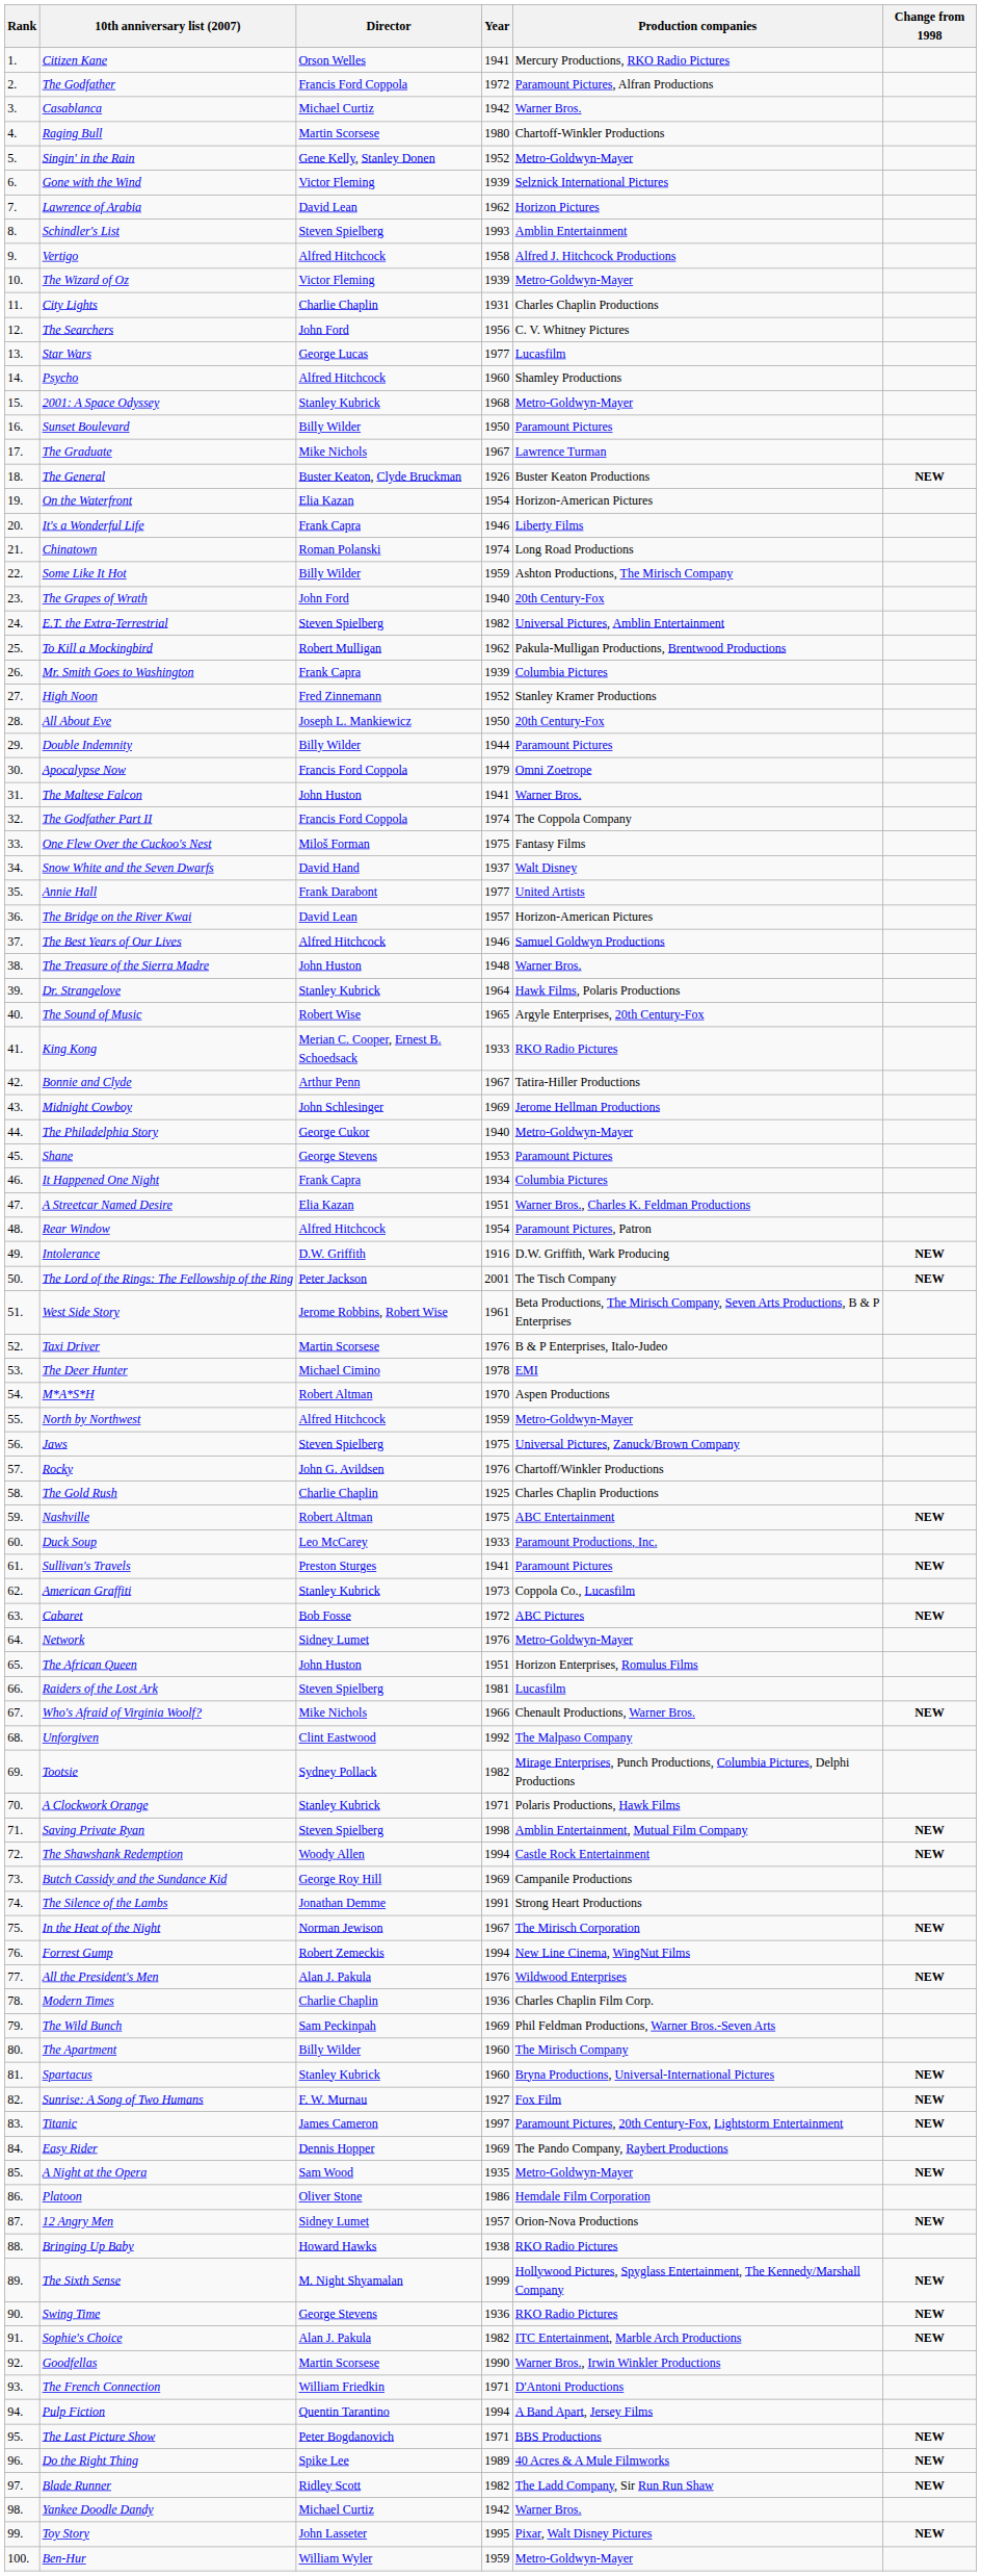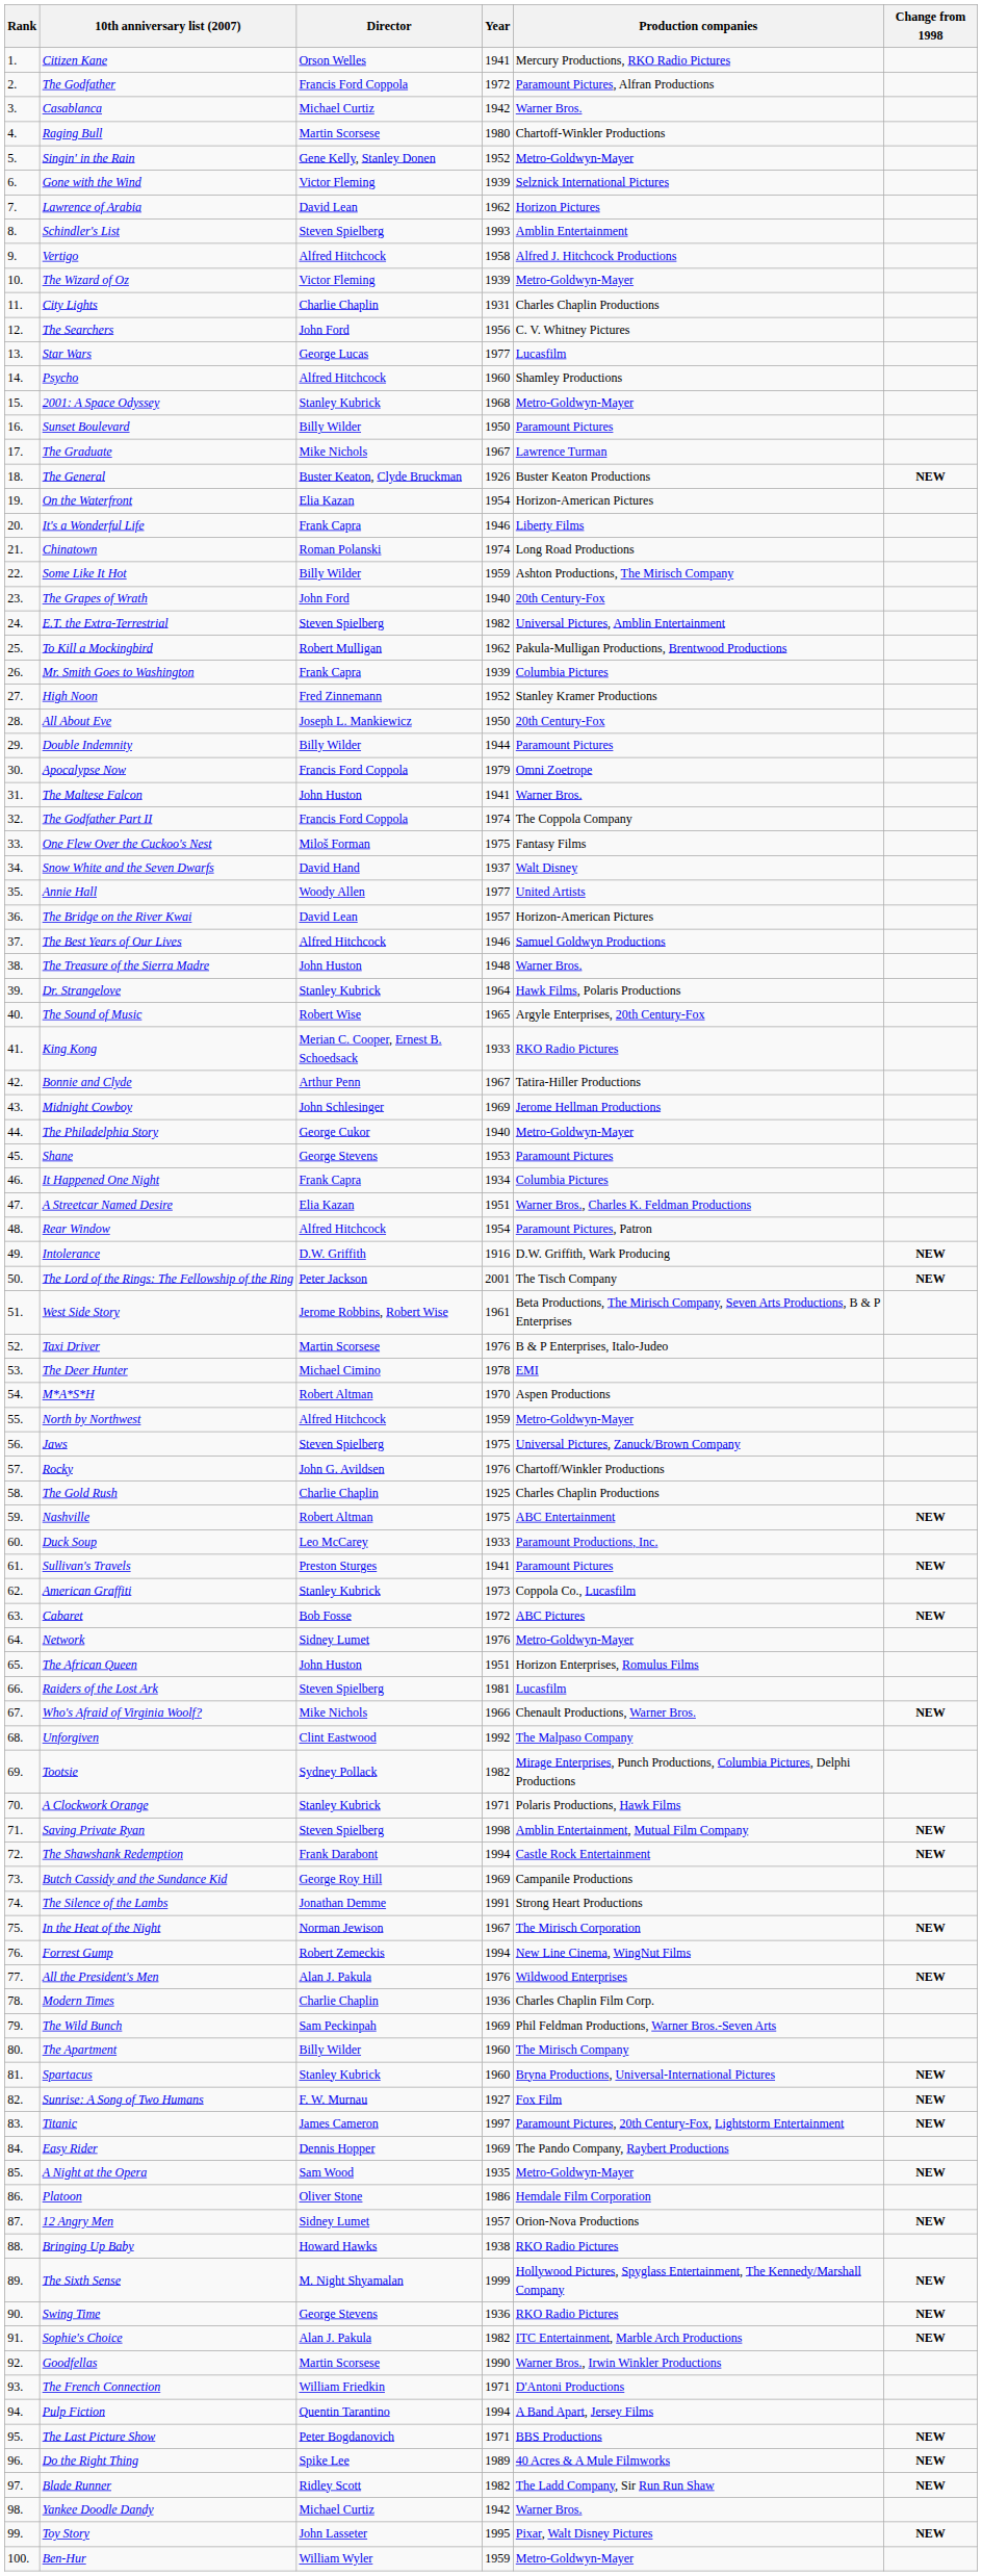Annie Hall | Director: Frank Darabont -> Woody Allen
The Shawshank Redemption | Director: Woody Allen -> Frank Darabont
